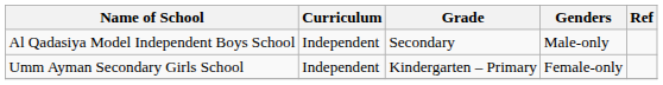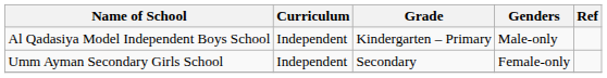Al Qadasiya Model Independent Boys School | Grade: Secondary -> Kindergarten – Primary
Umm Ayman Secondary Girls School | Grade: Kindergarten – Primary -> Secondary
